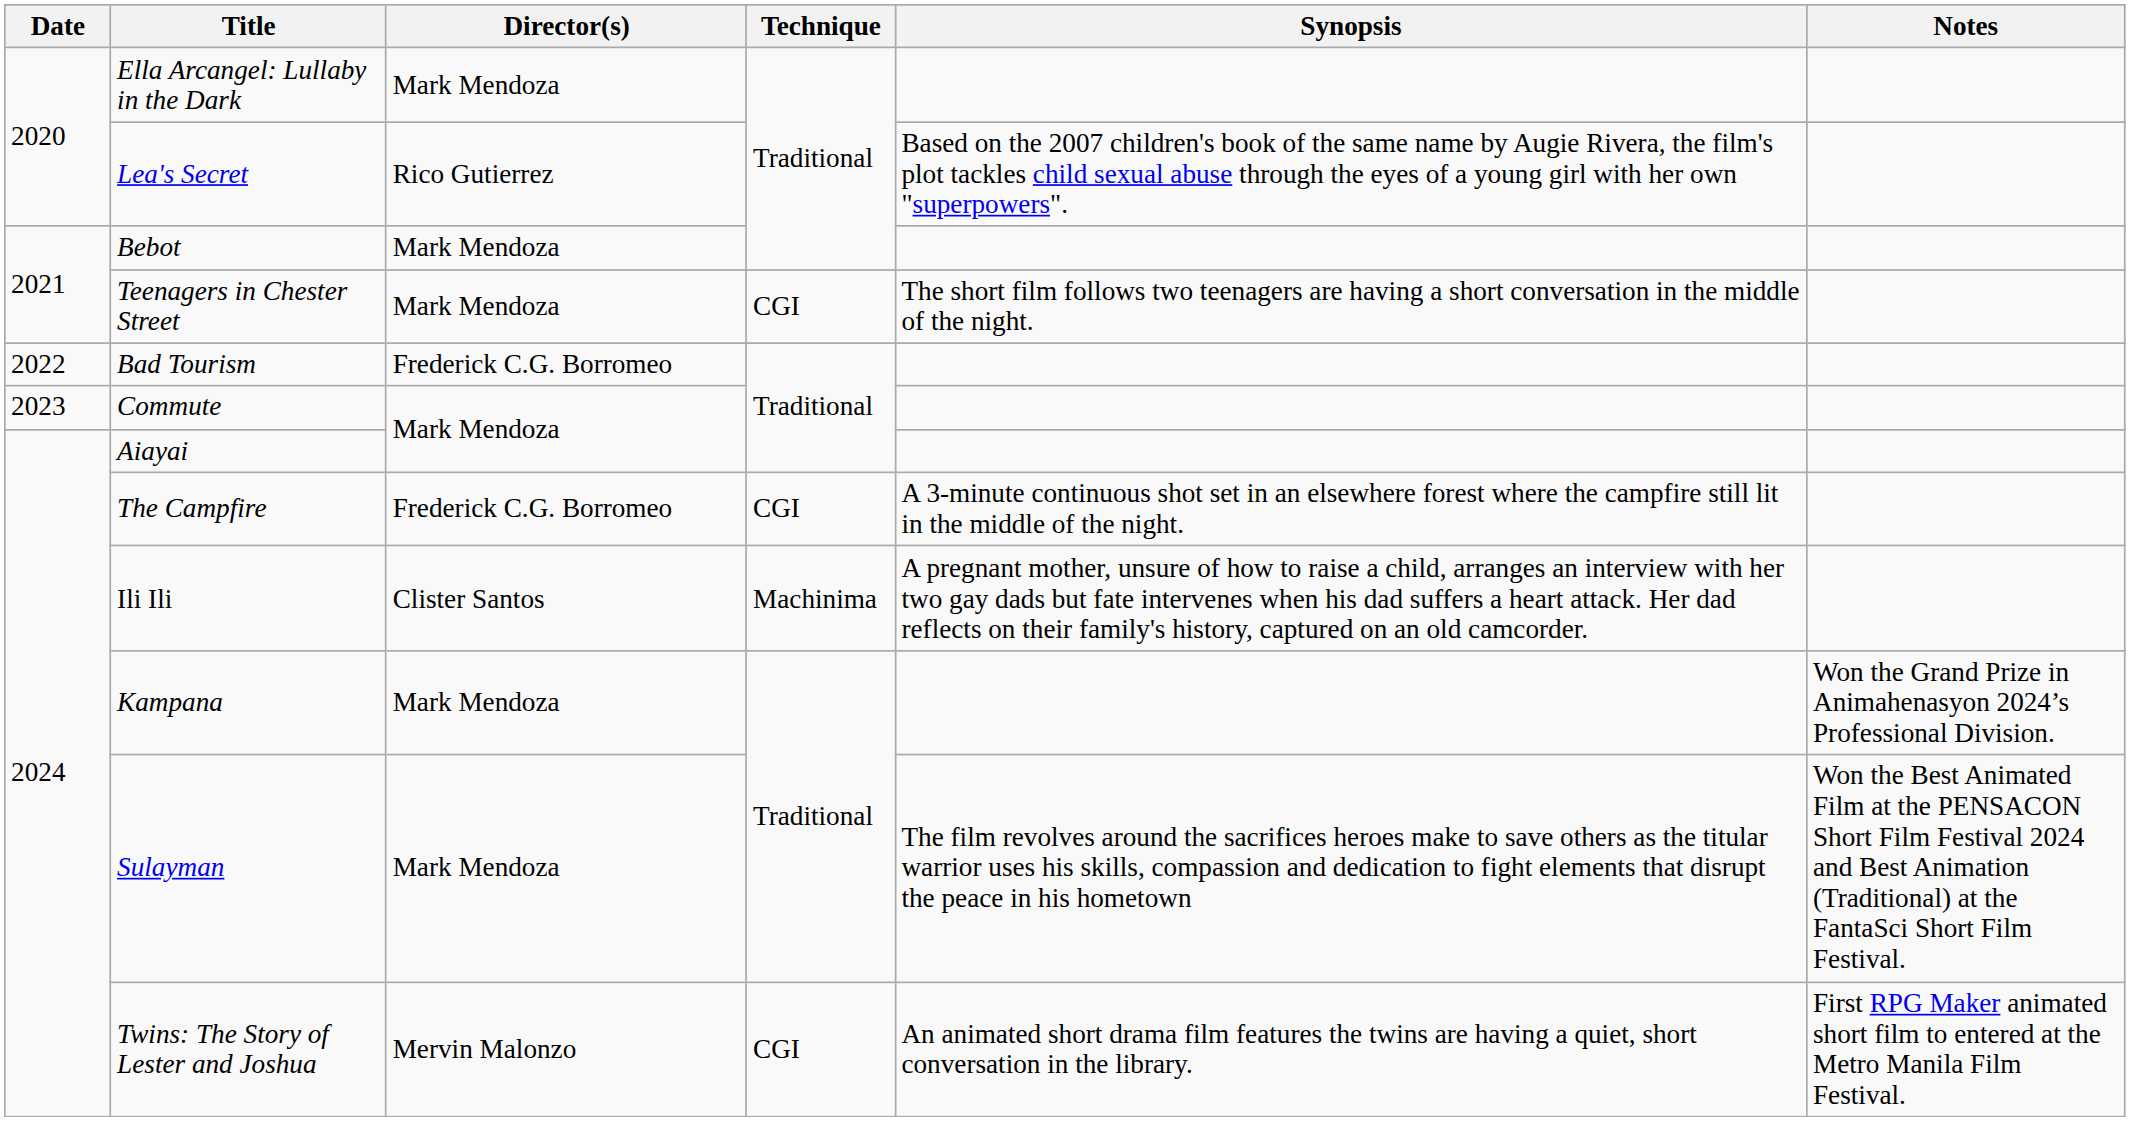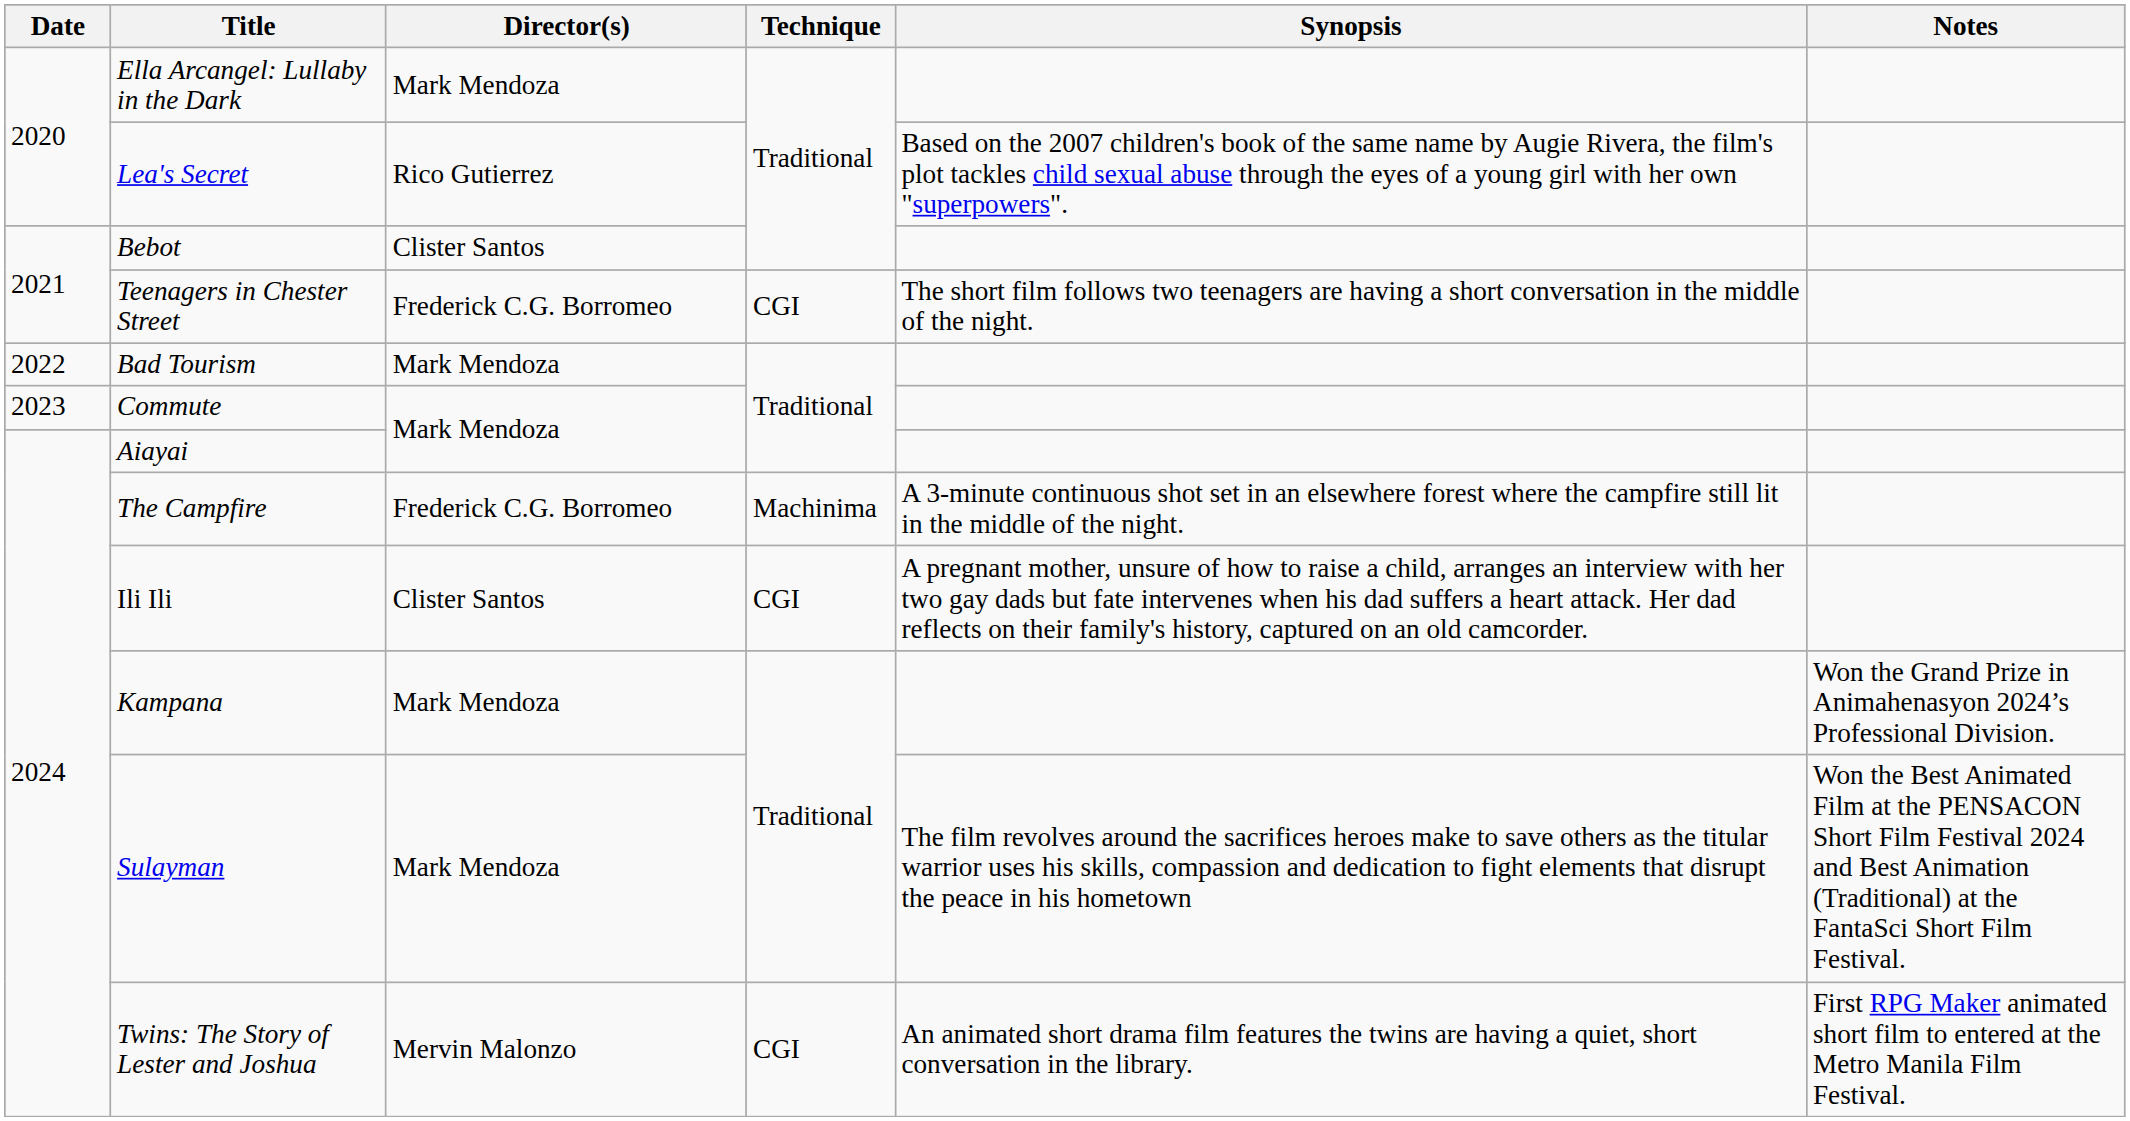Bebot | Director(s): Mark Mendoza -> Clister Santos
Teenagers in Chester Street | Director(s): Mark Mendoza -> Frederick C.G. Borromeo
Bad Tourism | Director(s): Frederick C.G. Borromeo -> Mark Mendoza
The Campfire | Technique: CGI -> Machinima
Ili Ili | Technique: Machinima -> CGI
